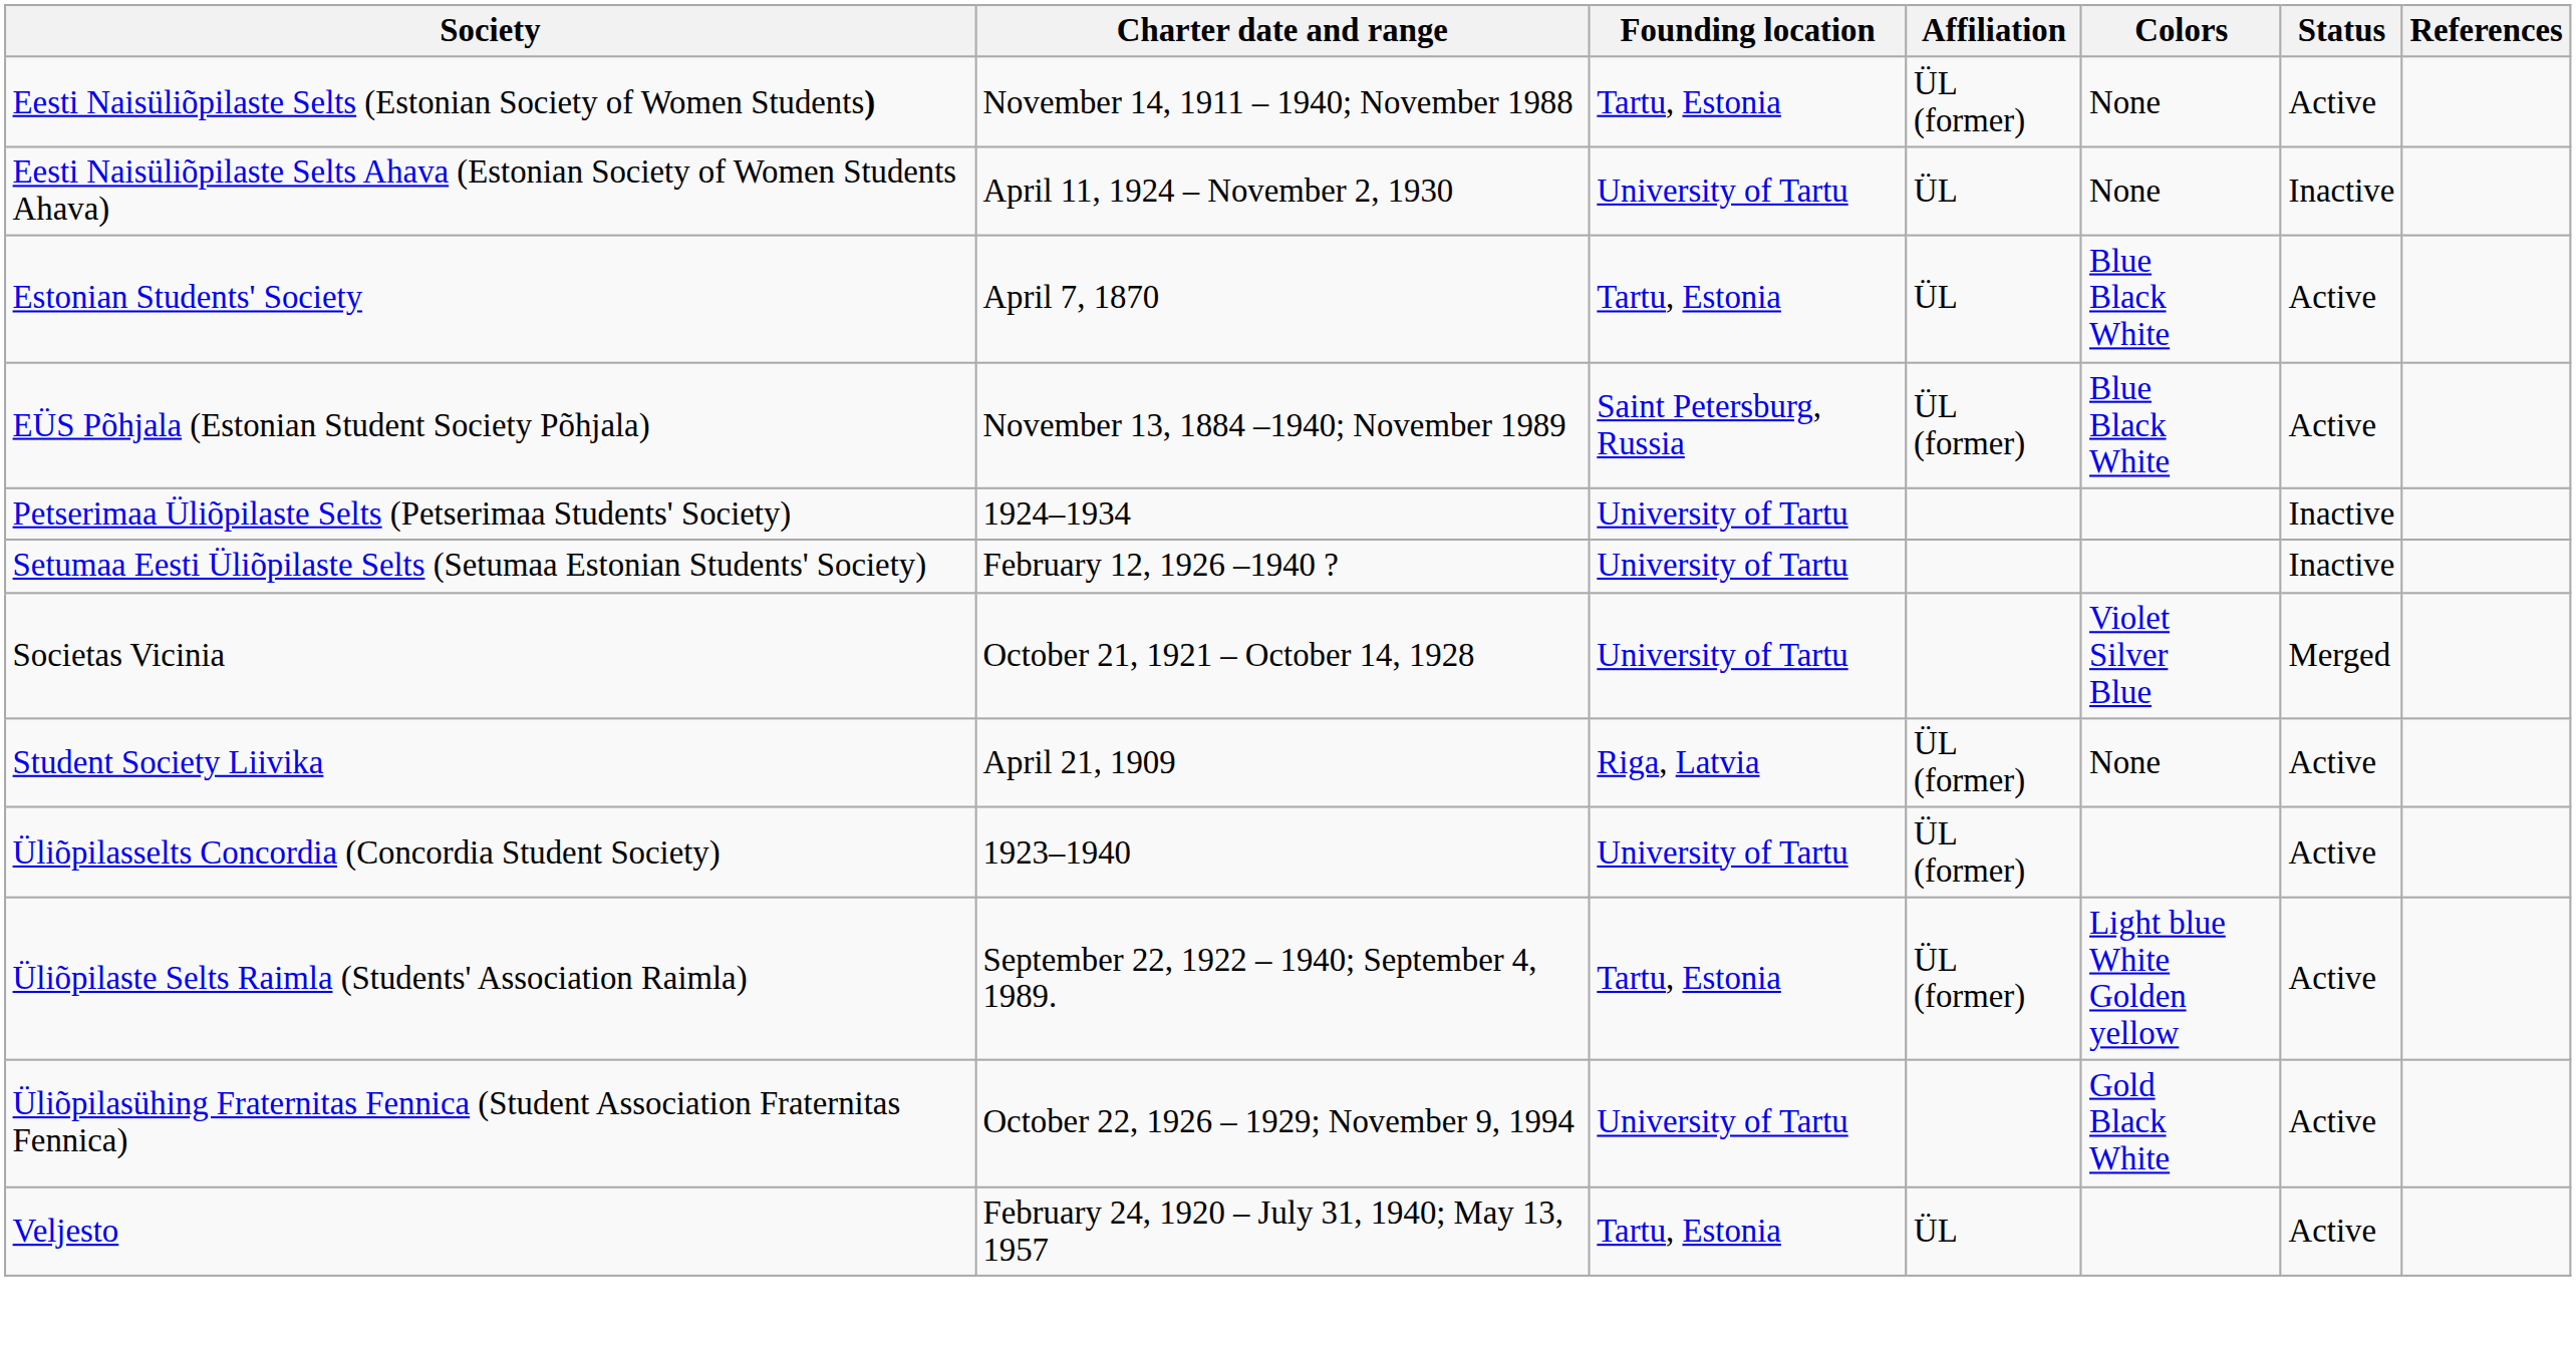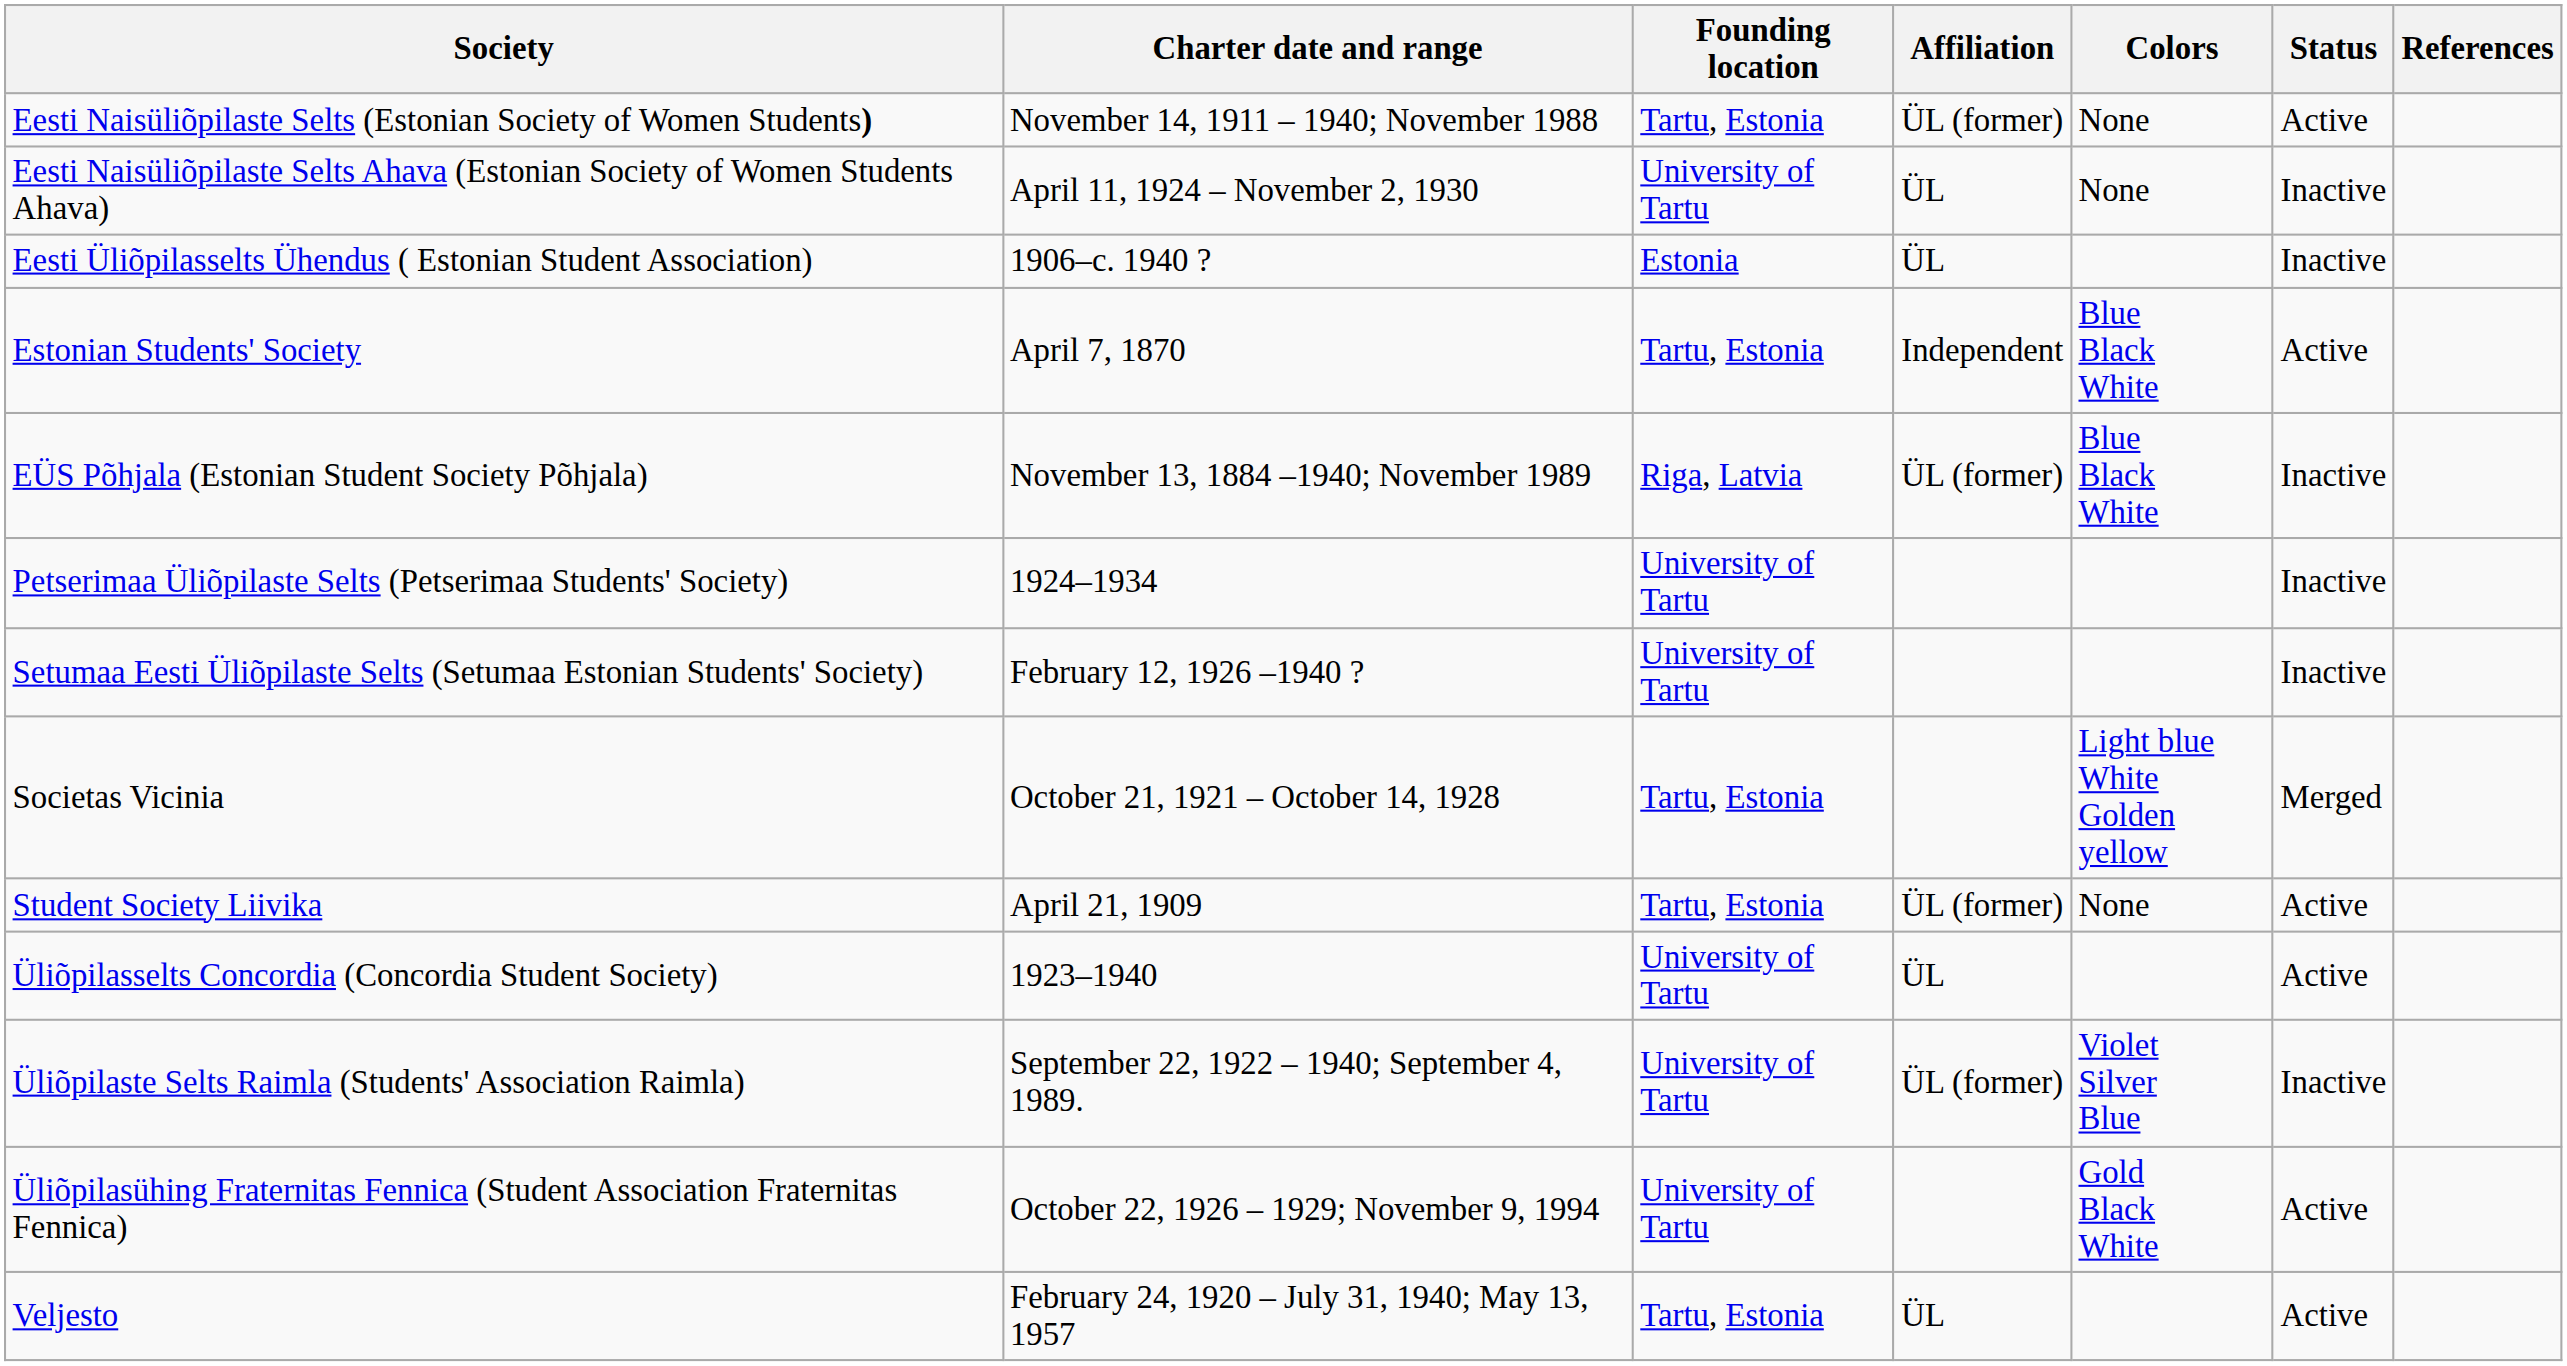+ row: Eesti Üliõpilasselts Ühendus ( Estonian Student Association) | 1906–c. 1940 ? | Estonia | ÜL | Inactive
Estonian Students' Society | Affiliation: ÜL -> Independent
EÜS Põhjala (Estonian Student Society Põhjala) | Founding location: Saint Petersburg, Russia -> Riga, Latvia
EÜS Põhjala (Estonian Student Society Põhjala) | Status: Active -> Inactive
Societas Vicinia | Founding location: University of Tartu -> Tartu, Estonia
Societas Vicinia | Colors: Violet Silver Blue -> Light blue White Golden yellow
Student Society Liivika | Founding location: Riga, Latvia -> Tartu, Estonia
Üliõpilasselts Concordia (Concordia Student Society) | Affiliation: ÜL (former) -> ÜL
Üliõpilaste Selts Raimla (Students' Association Raimla) | Founding location: Tartu, Estonia -> University of Tartu
Üliõpilaste Selts Raimla (Students' Association Raimla) | Colors: Light blue White Golden yellow -> Violet Silver Blue
Üliõpilaste Selts Raimla (Students' Association Raimla) | Status: Active -> Inactive
